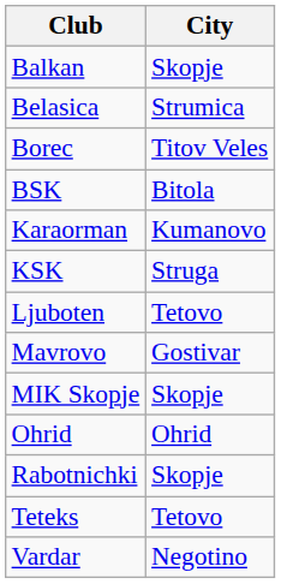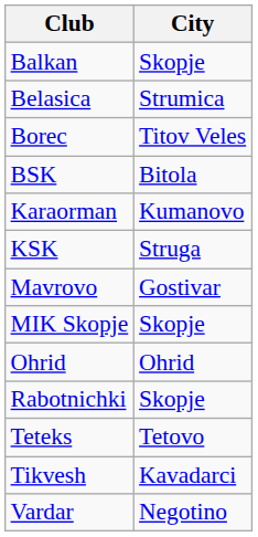- row: Ljuboten | Tetovo
+ row: Tikvesh | Kavadarci
